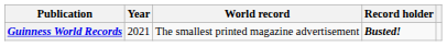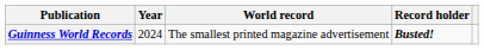Guinness World Records | Year: 2021 -> 2024
